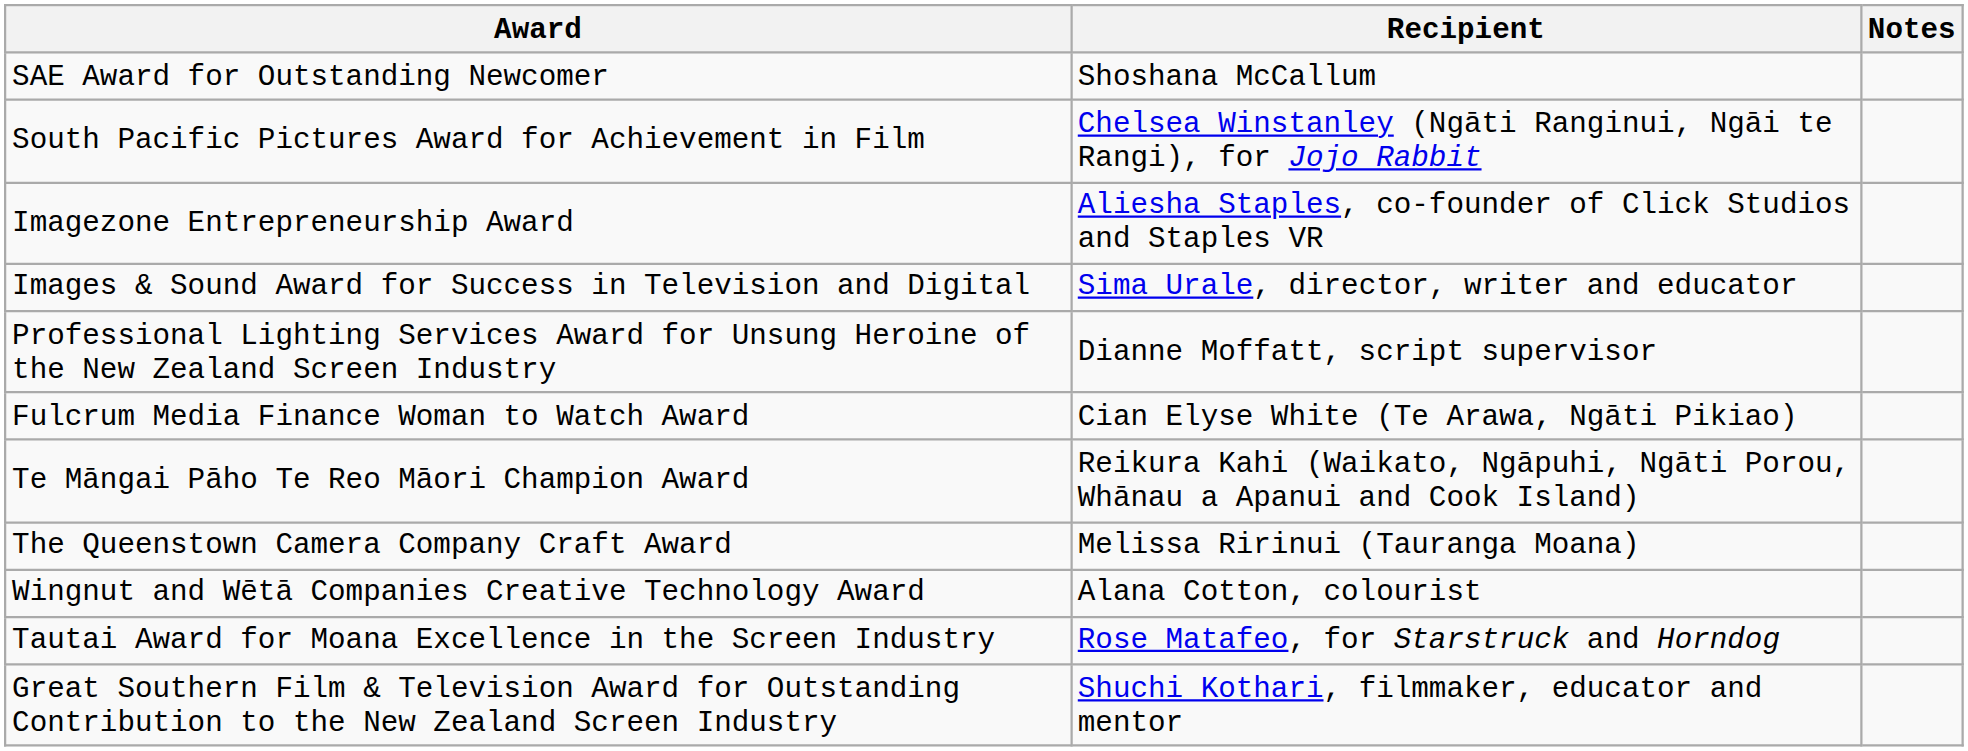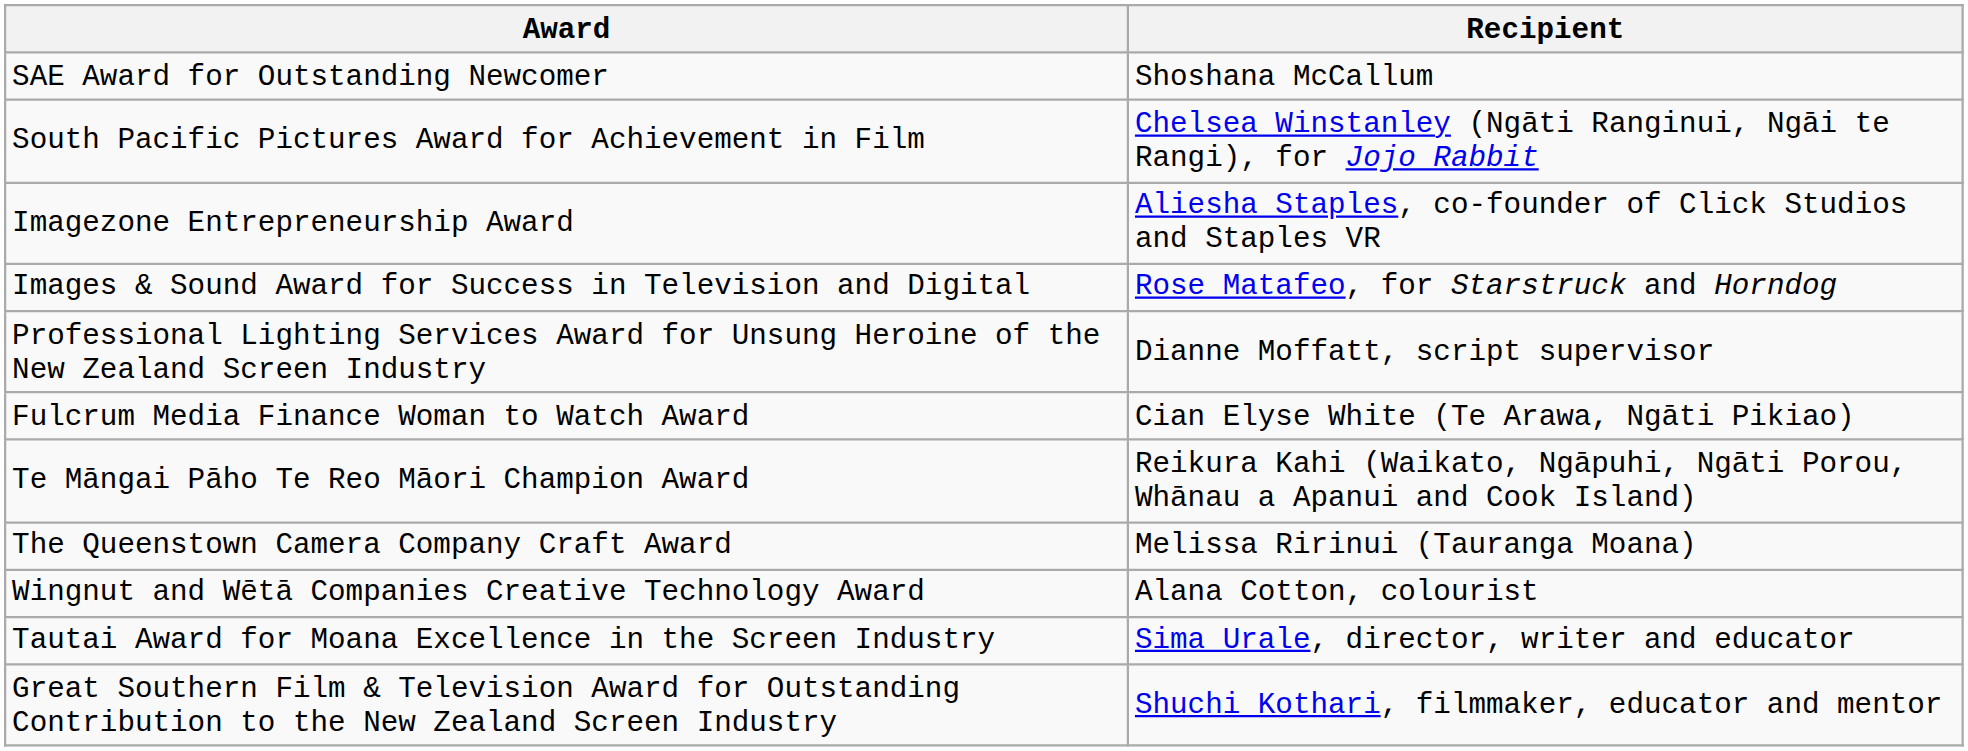- column: Notes
Images & Sound Award for Success in Television and Digital | Recipient: Sima Urale, director, writer and educator -> Rose Matafeo, for Starstruck and Horndog
Tautai Award for Moana Excellence in the Screen Industry | Recipient: Rose Matafeo, for Starstruck and Horndog -> Sima Urale, director, writer and educator
